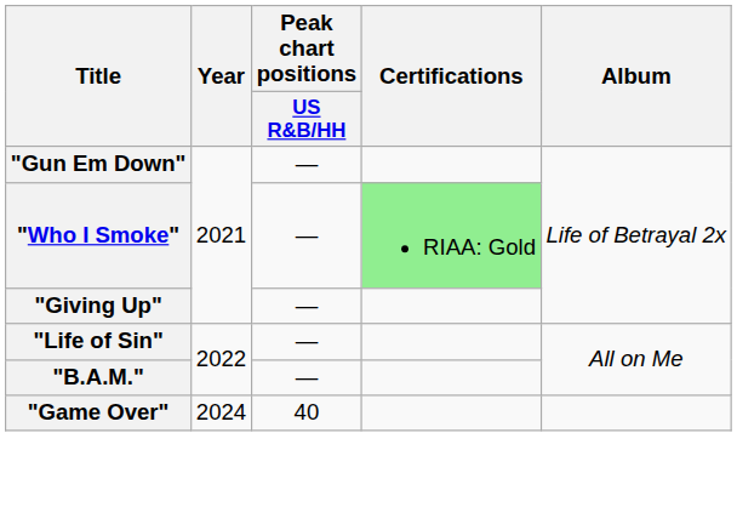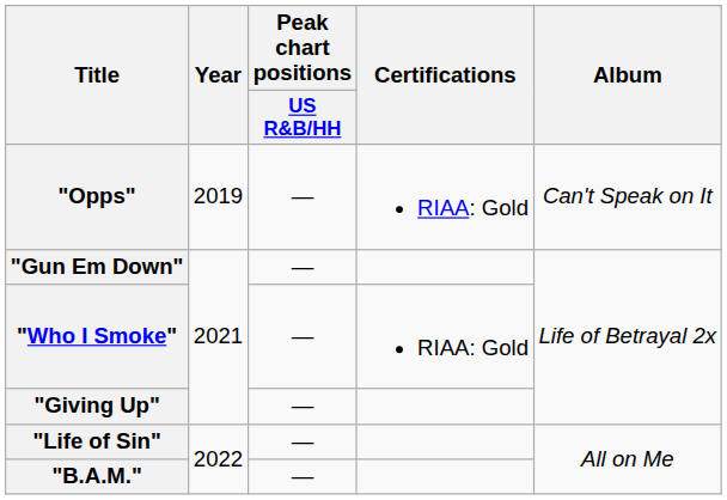+ row: "Opps" | 2019 | — | RIAA: Gold | Can't Speak on It
"Who I Smoke" | Certifications: lightgreen background -> no background
- row: "Game Over" | 2024 | 40
